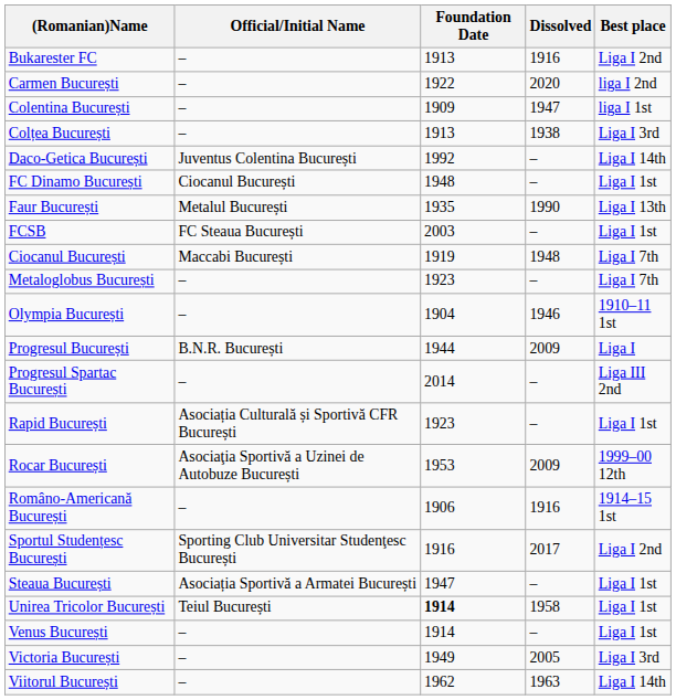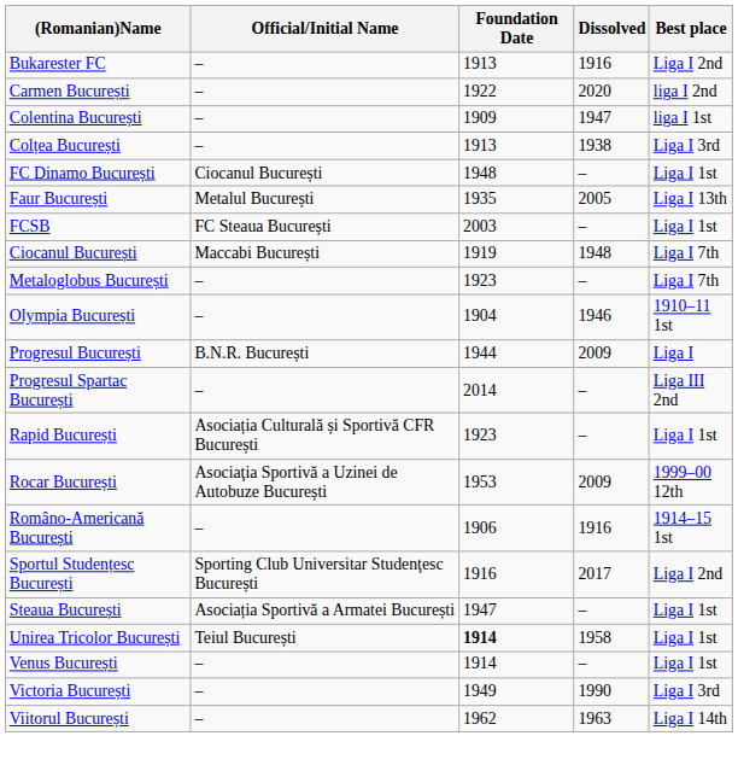- row: Daco-Getica București | Juventus Colentina București | 1992 | – | Liga I 14th
Faur București | Dissolved: 1990 -> 2005
Victoria București | Dissolved: 2005 -> 1990
